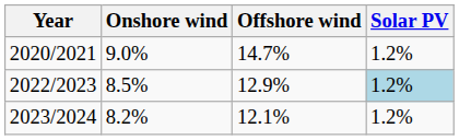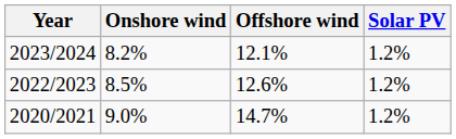rows swapped: 2020/2021 <-> 2023/2024
2022/2023 | Offshore wind: 12.9% -> 12.6%
2022/2023 | Solar PV: lightblue background -> no background
